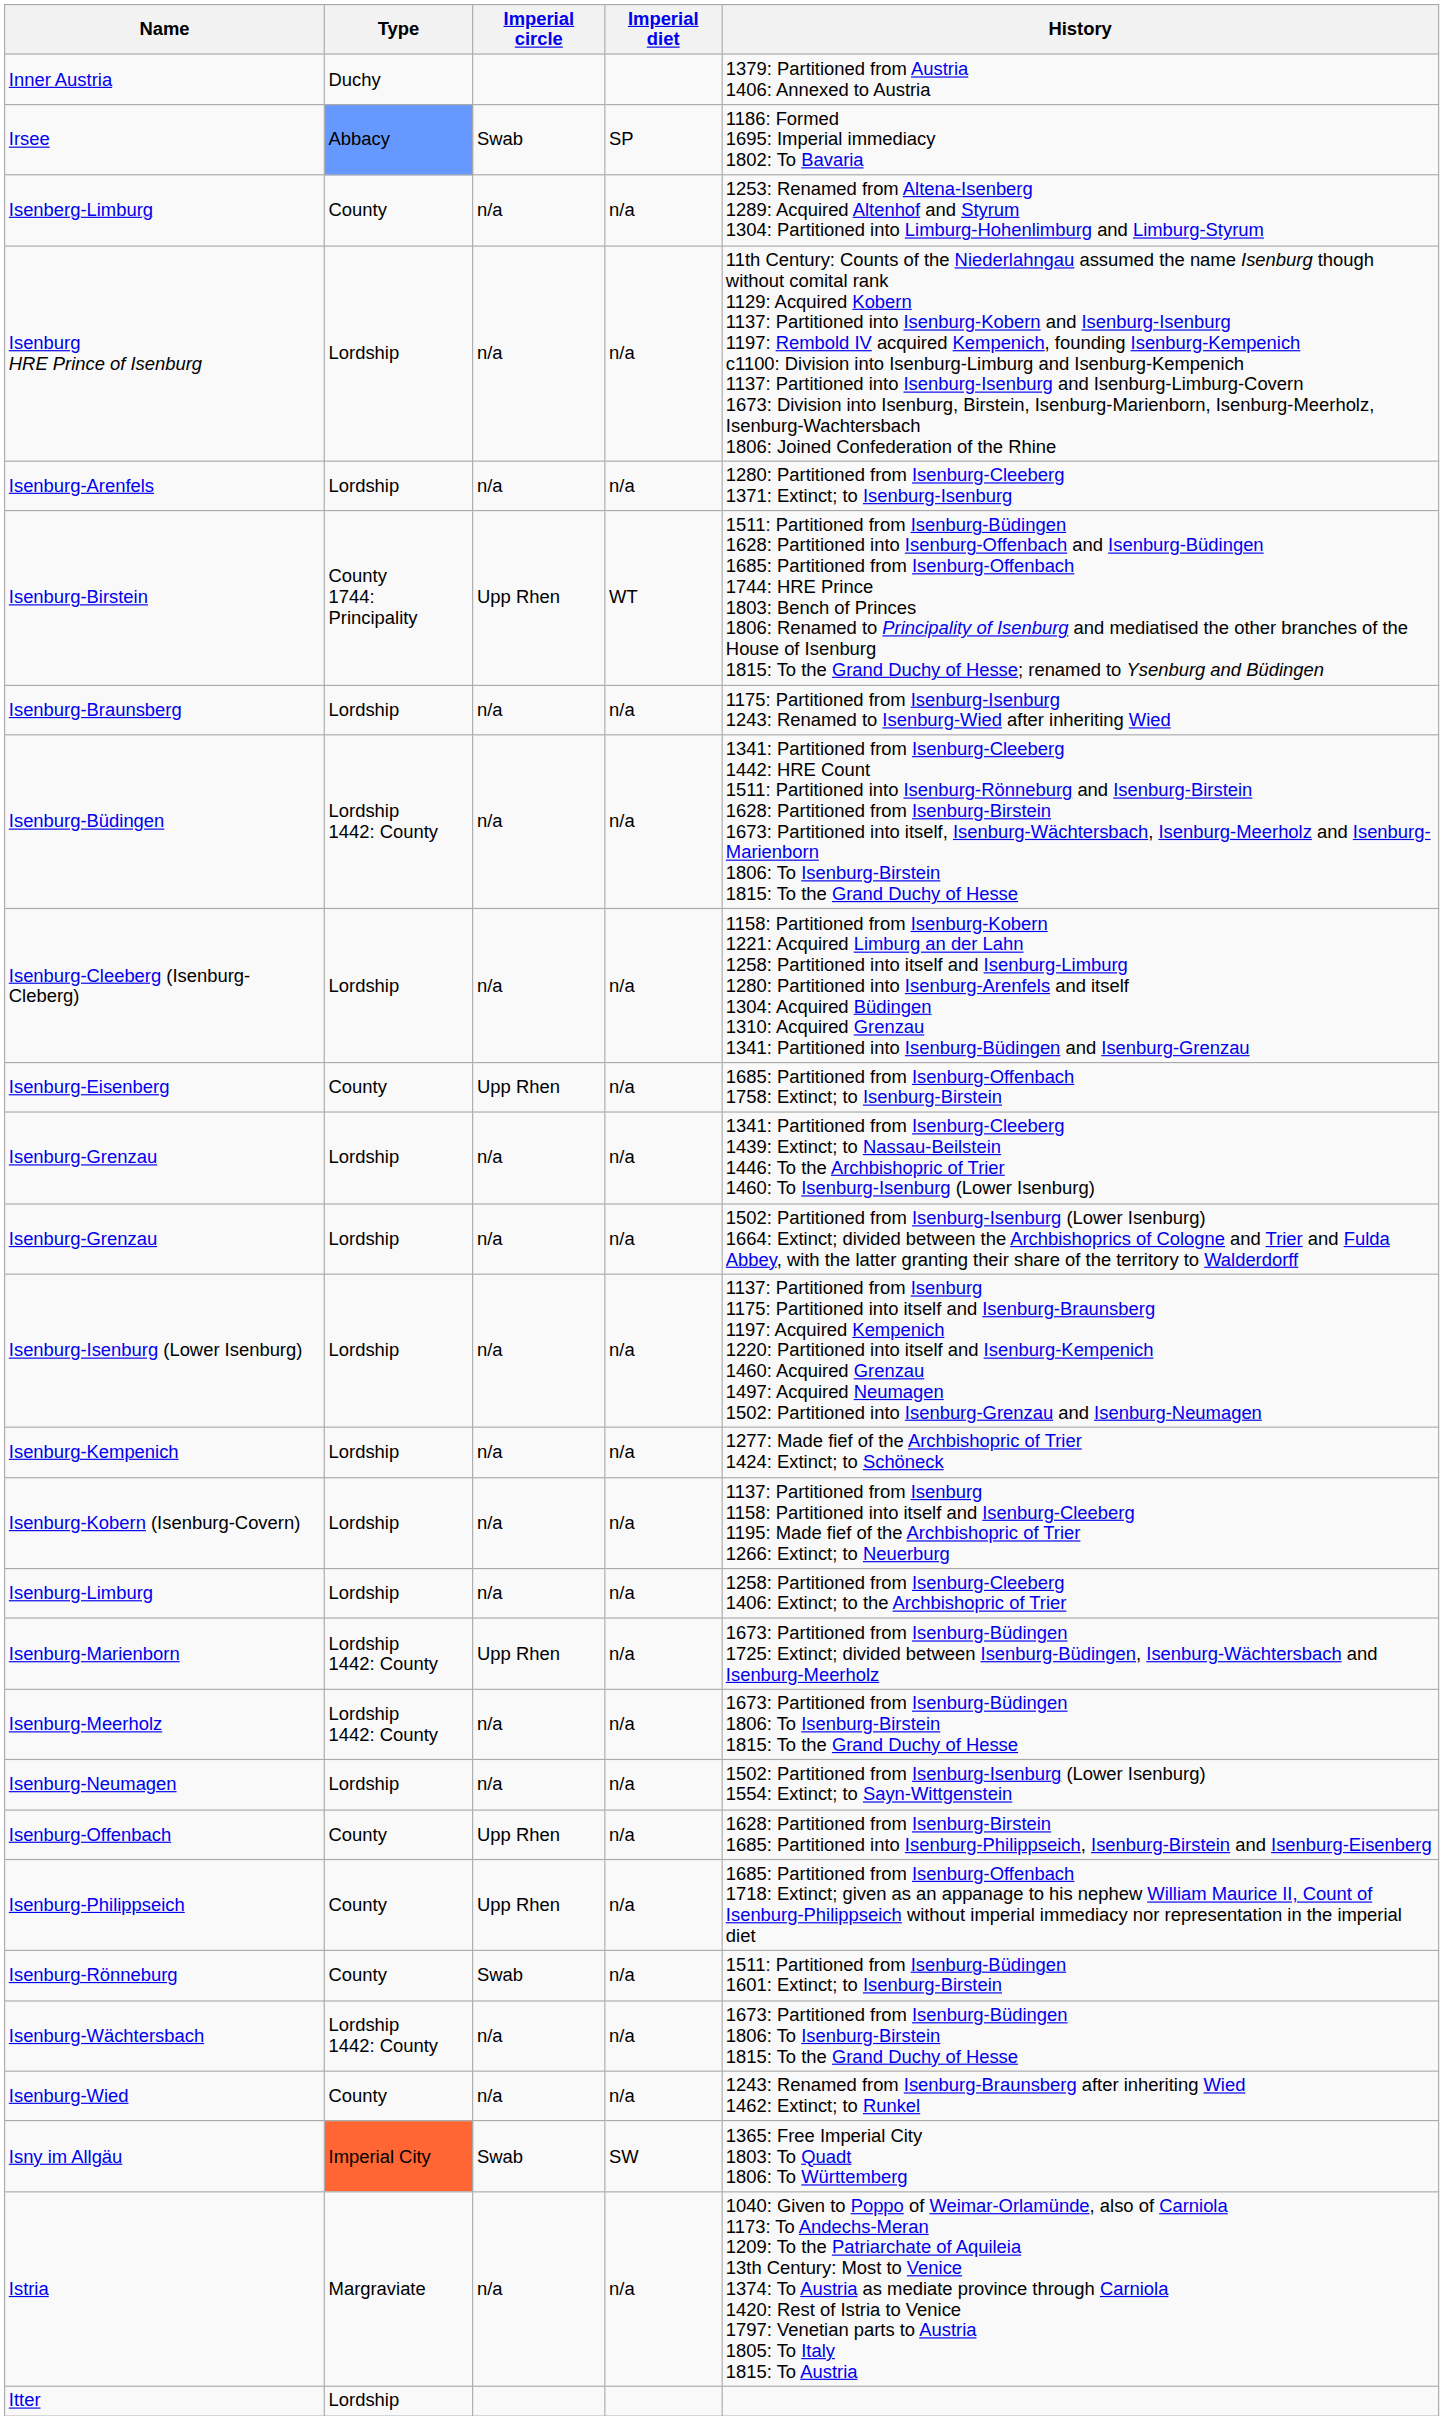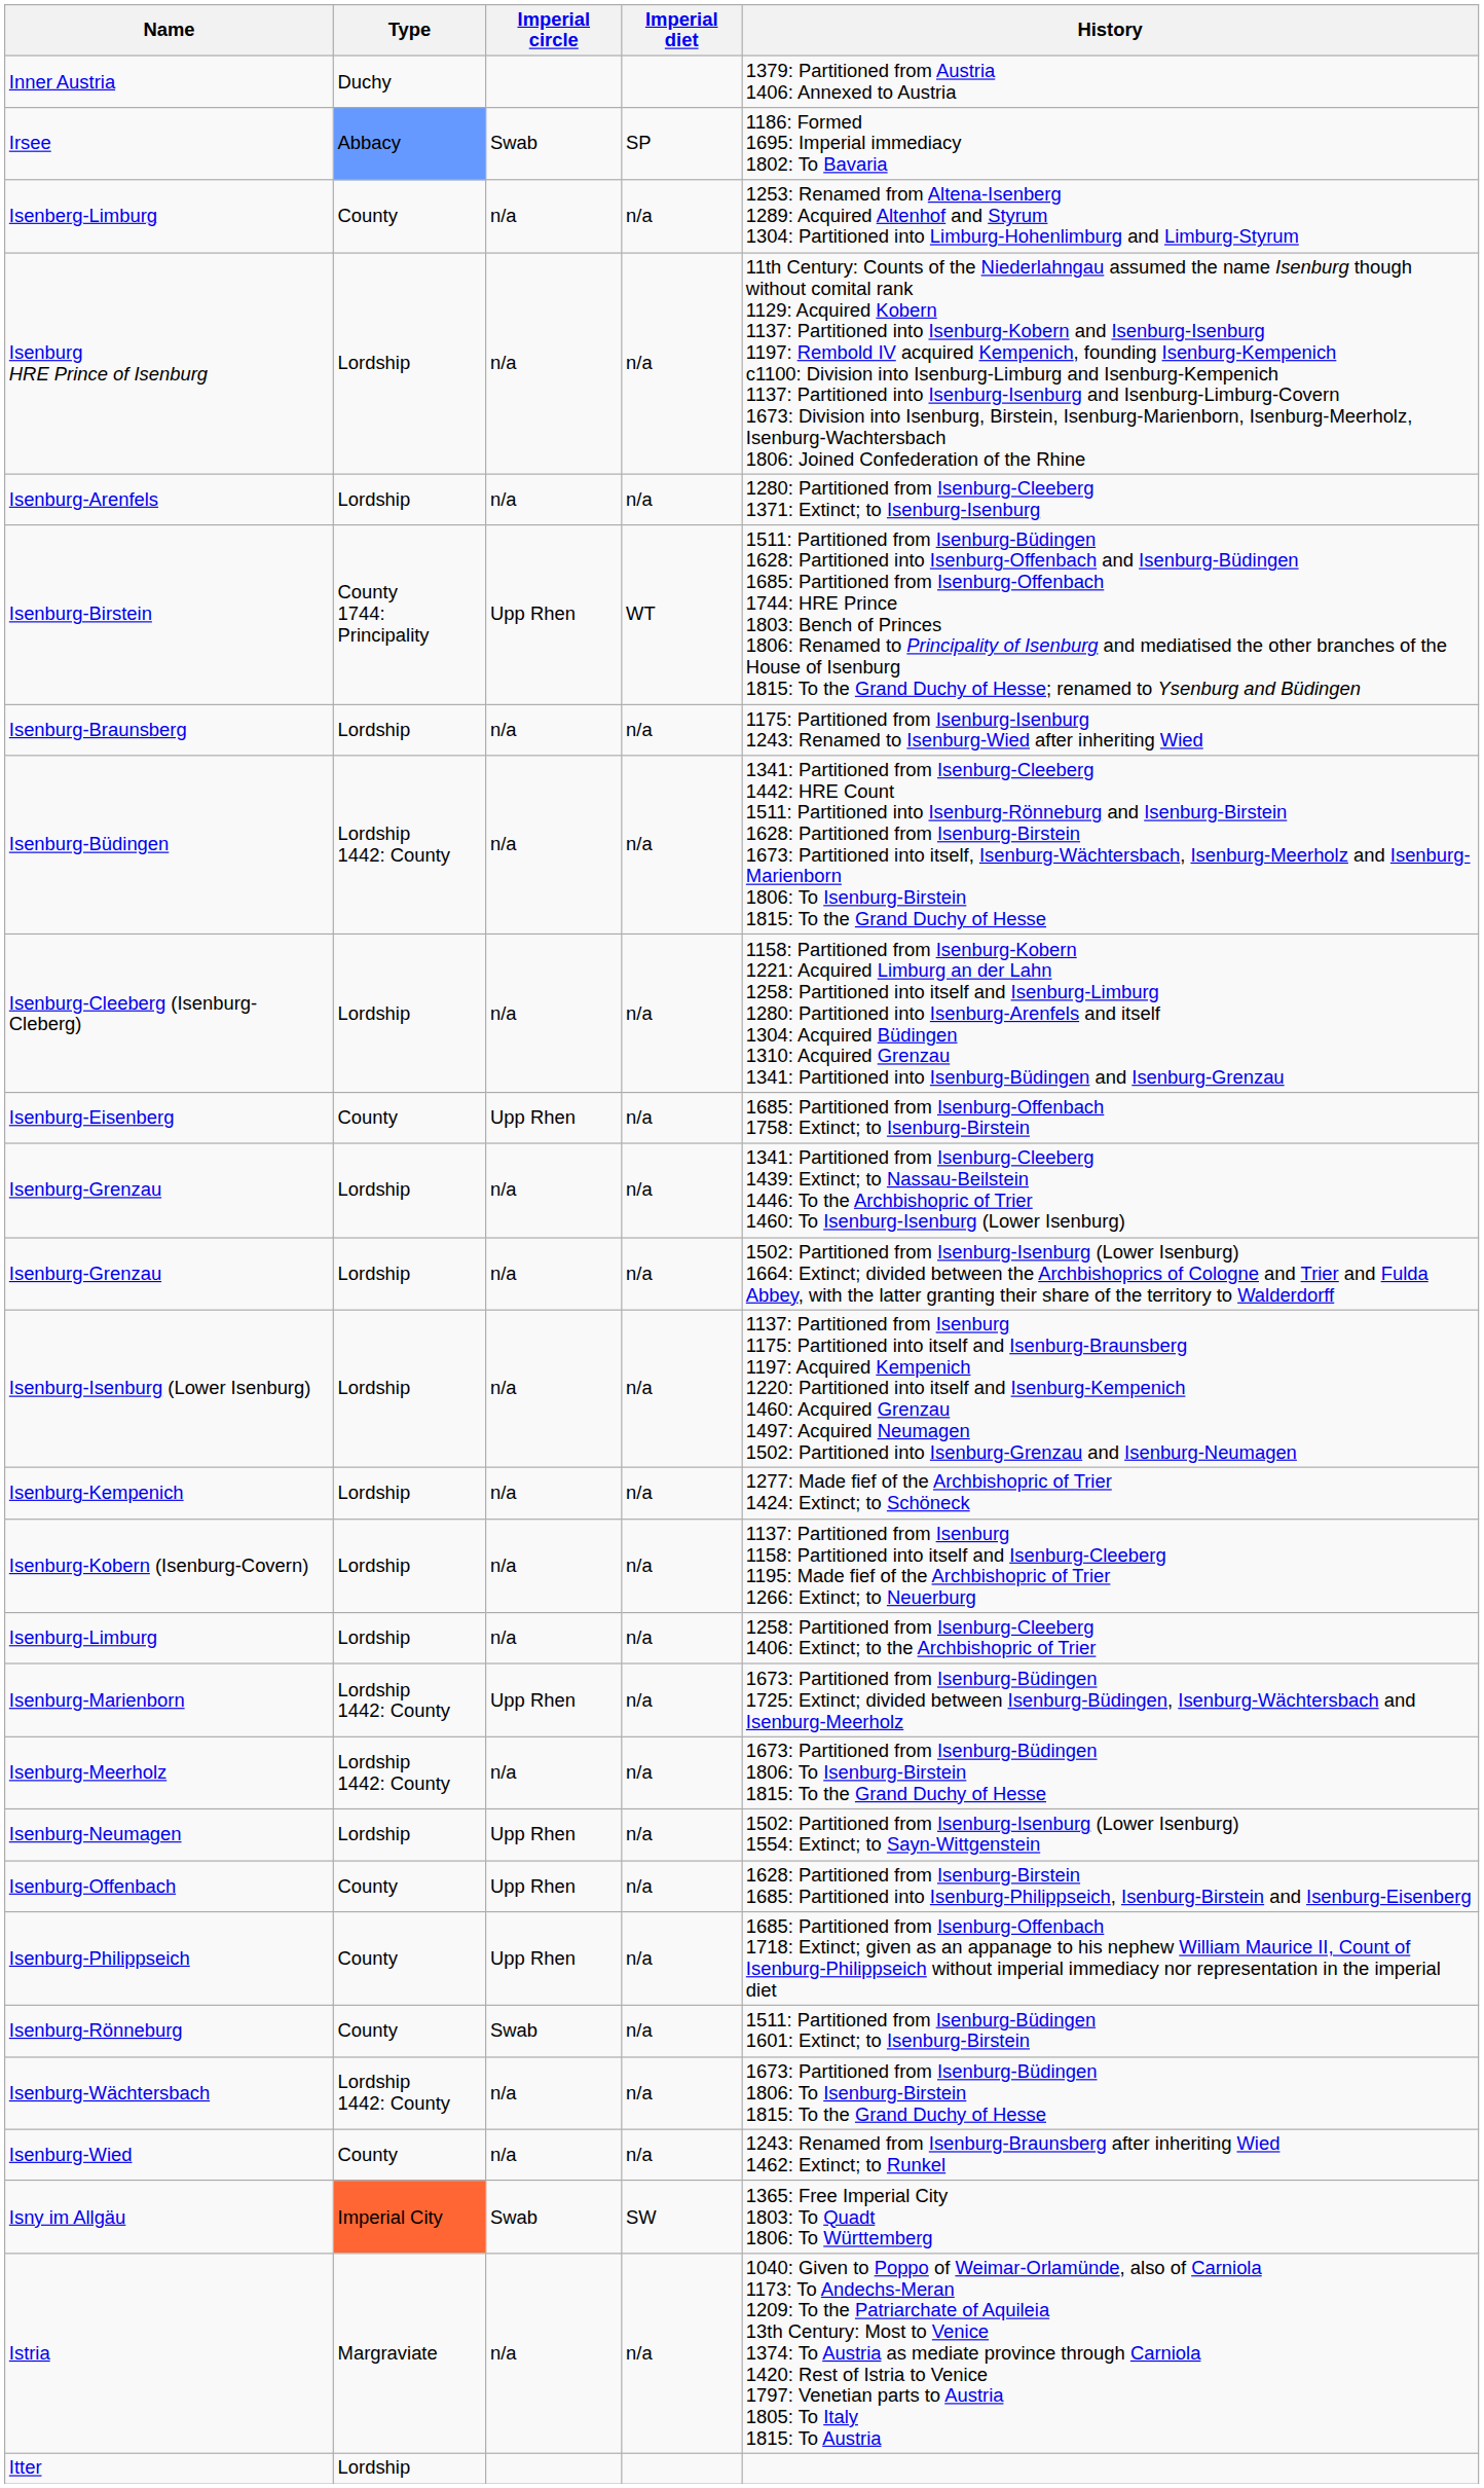Isenburg-Neumagen | Imperial circle: n/a -> Upp Rhen
